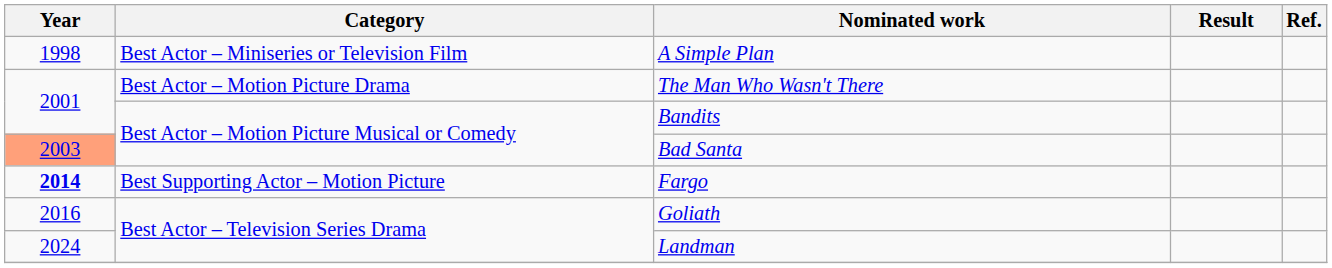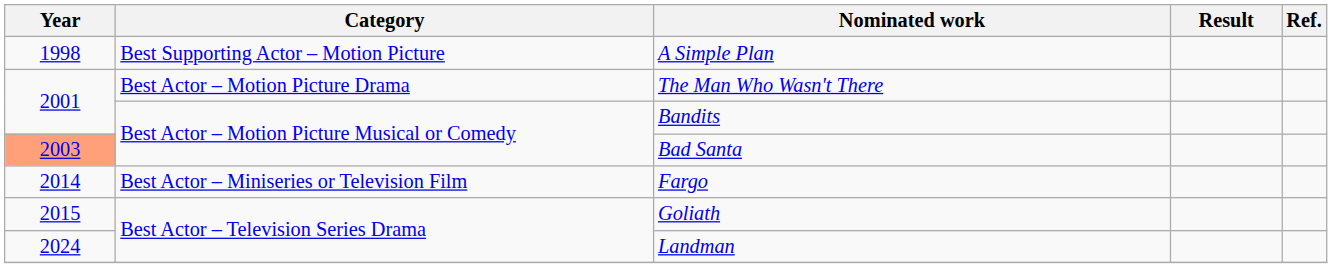A Simple Plan | Category: Best Actor – Miniseries or Television Film -> Best Supporting Actor – Motion Picture
Fargo | Year: bold -> normal
Fargo | Category: Best Supporting Actor – Motion Picture -> Best Actor – Miniseries or Television Film
Goliath | Year: 2016 -> 2015
